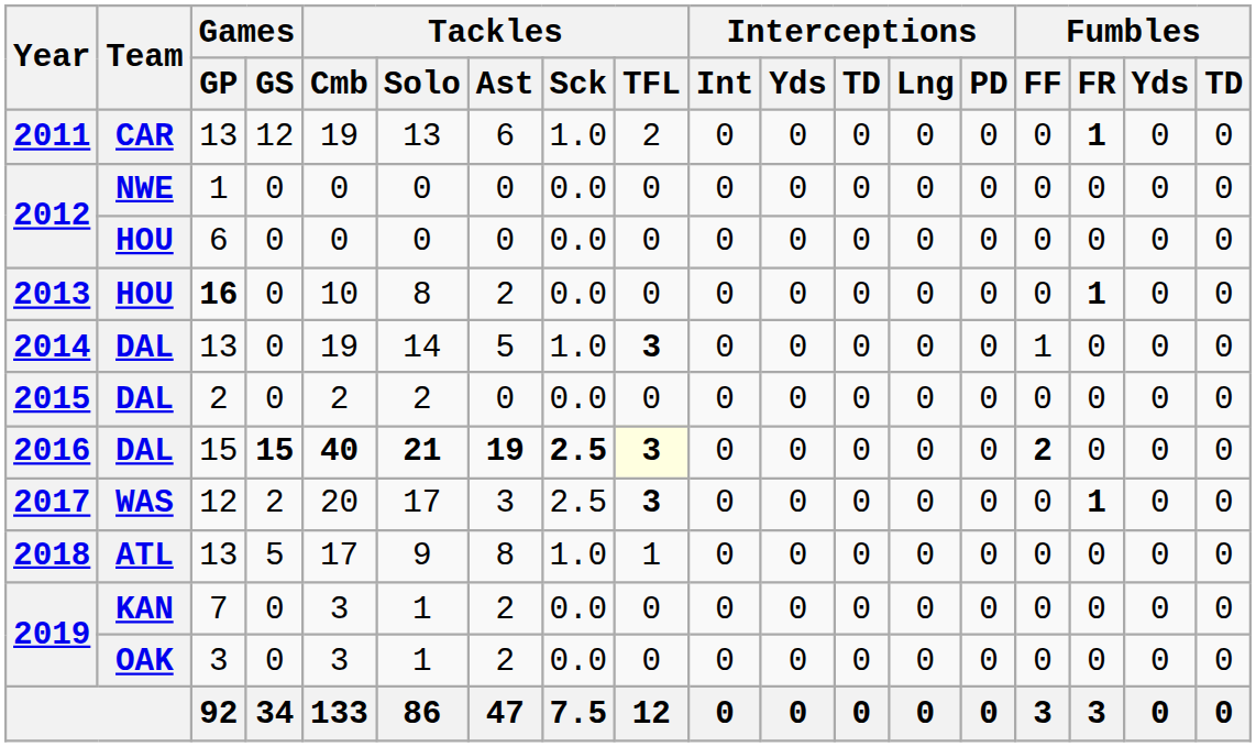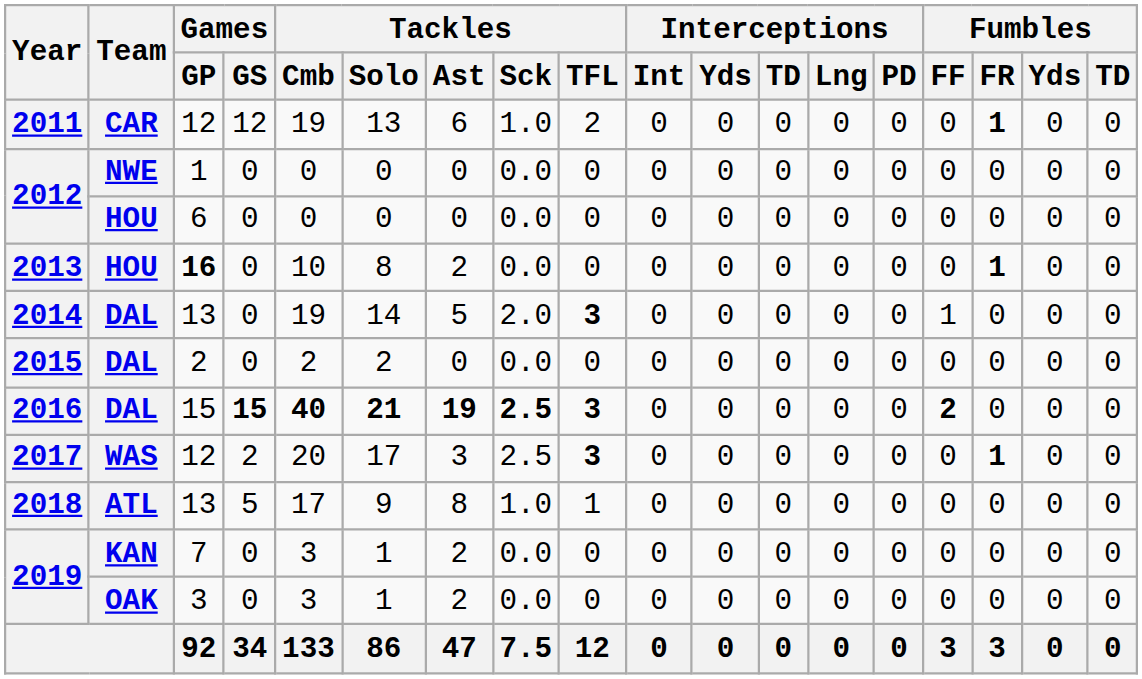2011 | Games / GP: 13 -> 12
2014 | Tackles / Sck: 1.0 -> 2.0
2016 | Tackles / TFL: lightyellow background -> no background
